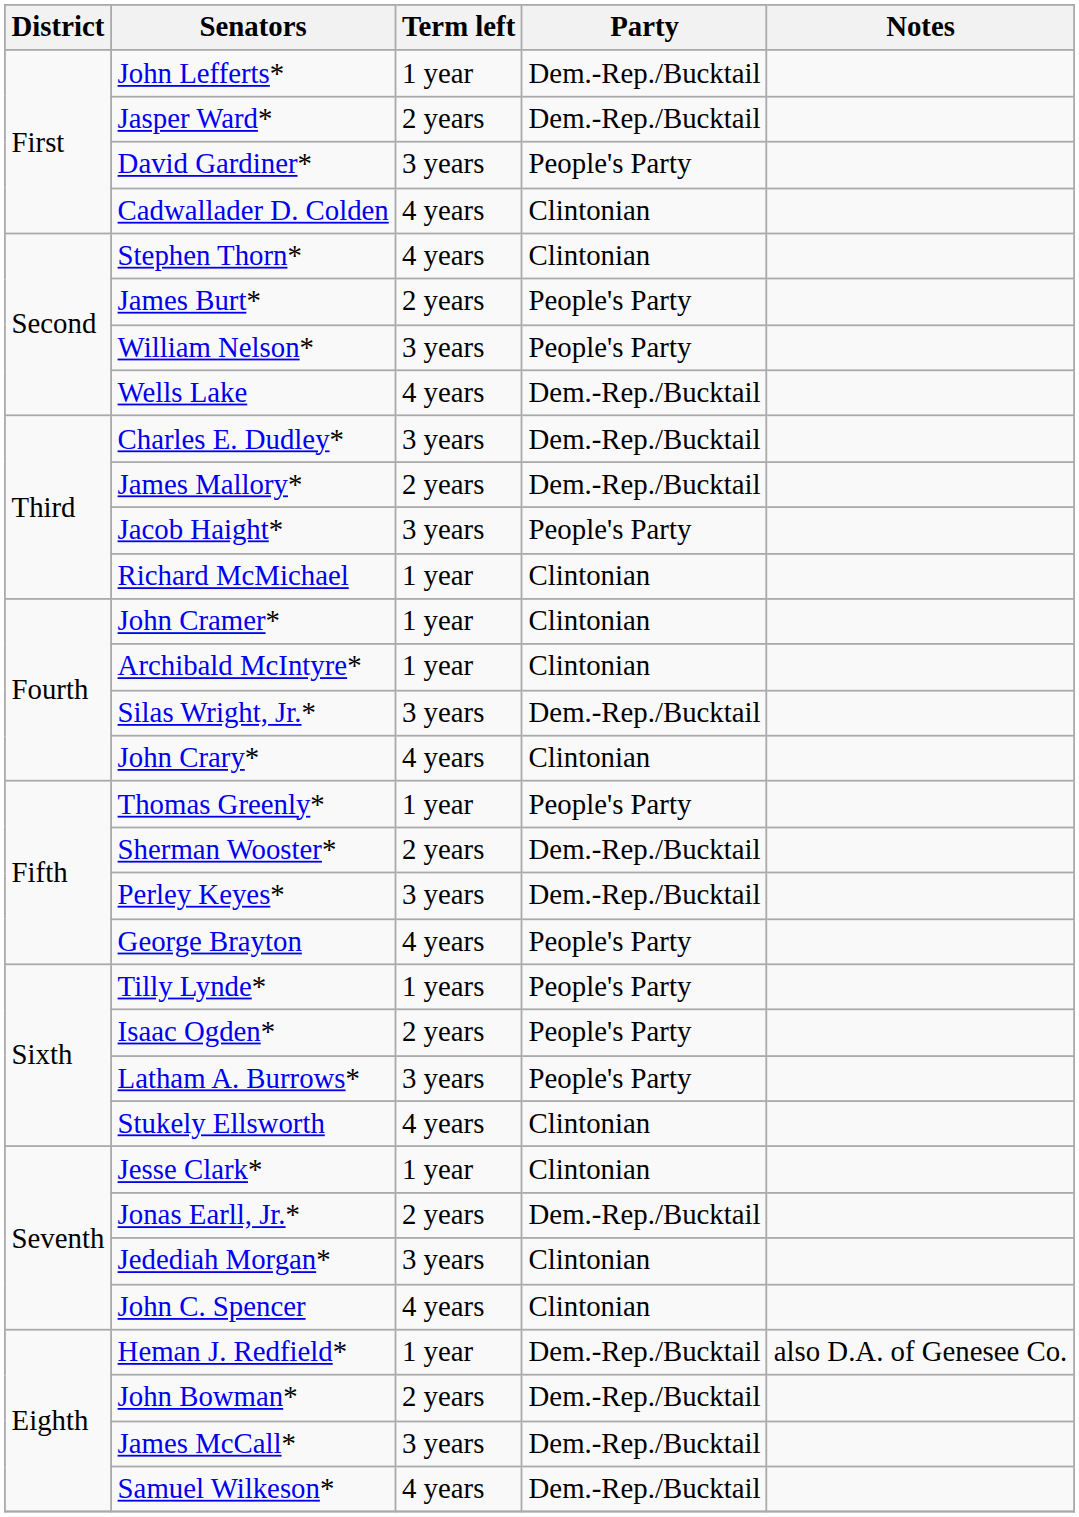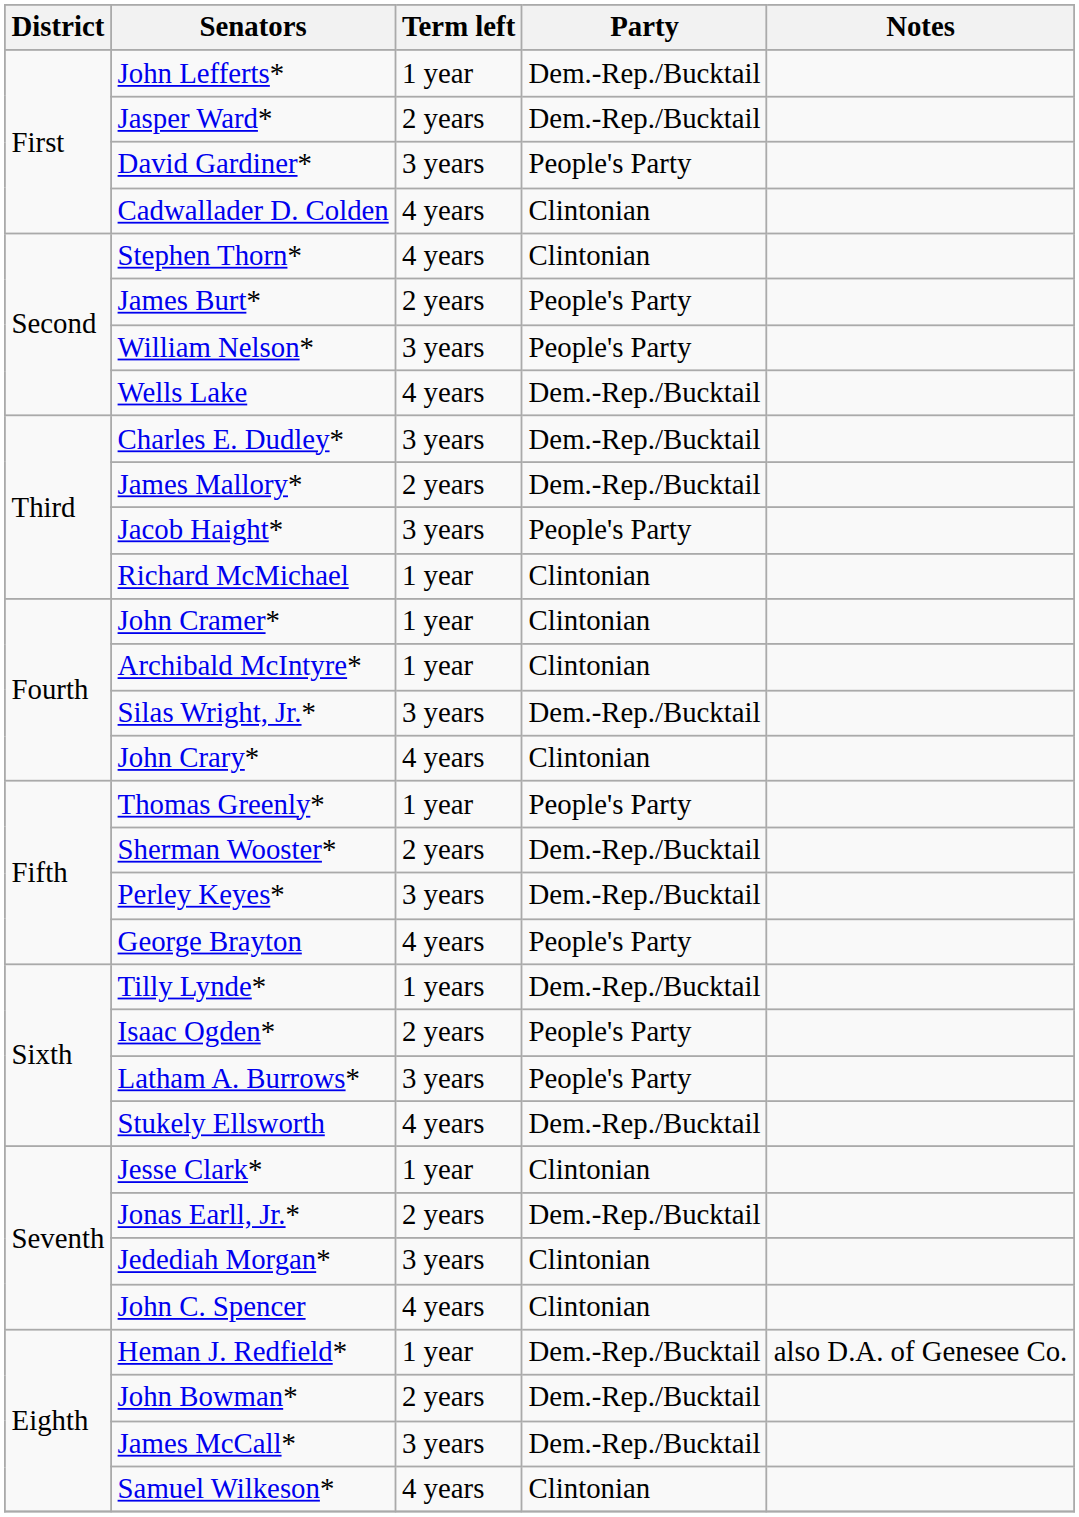Tilly Lynde* | Party: People's Party -> Dem.-Rep./Bucktail
Stukely Ellsworth | Party: Clintonian -> Dem.-Rep./Bucktail
Samuel Wilkeson* | Party: Dem.-Rep./Bucktail -> Clintonian
